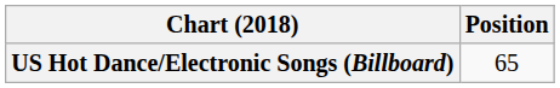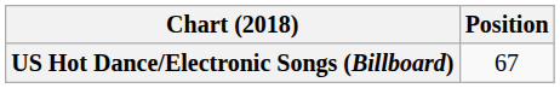US Hot Dance/Electronic Songs (Billboard) | Position: 65 -> 67
